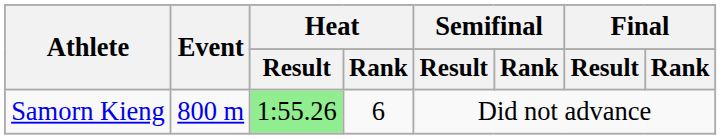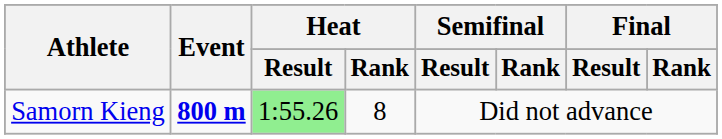Samorn Kieng | Event: normal -> bold
Samorn Kieng | Heat / Rank: 6 -> 8
